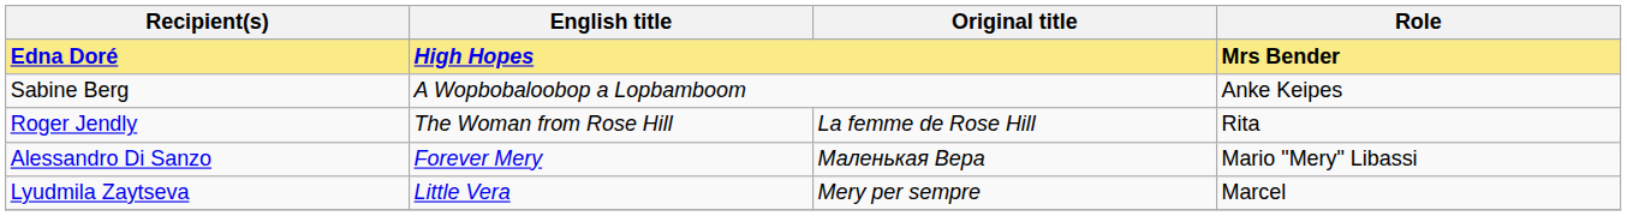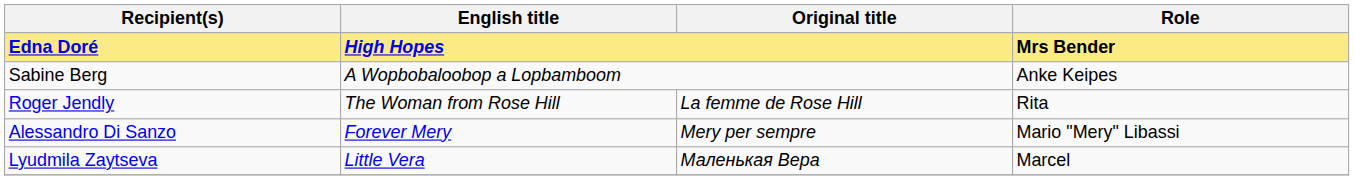Alessandro Di Sanzo | Original title: Маленькая Вера -> Mery per sempre
Lyudmila Zaytseva | Original title: Mery per sempre -> Маленькая Вера
